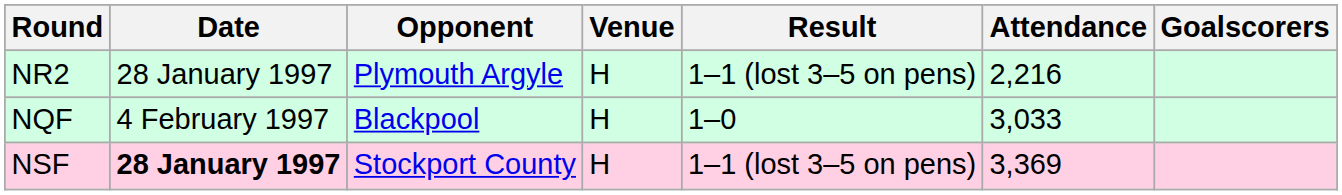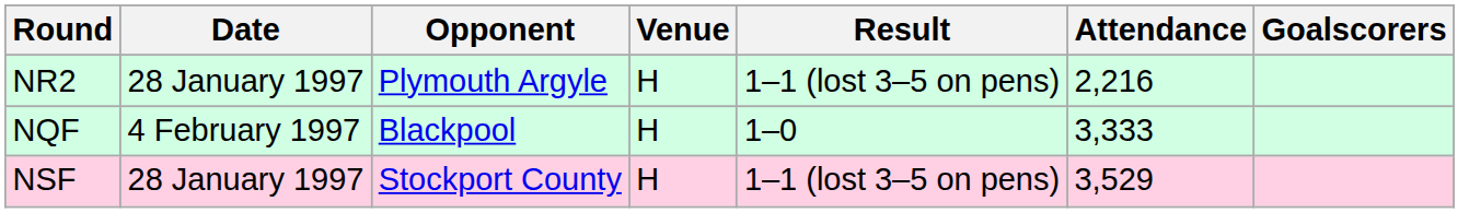NQF | Attendance: 3,033 -> 3,333
NSF | Date: bold -> normal
NSF | Attendance: 3,369 -> 3,529
